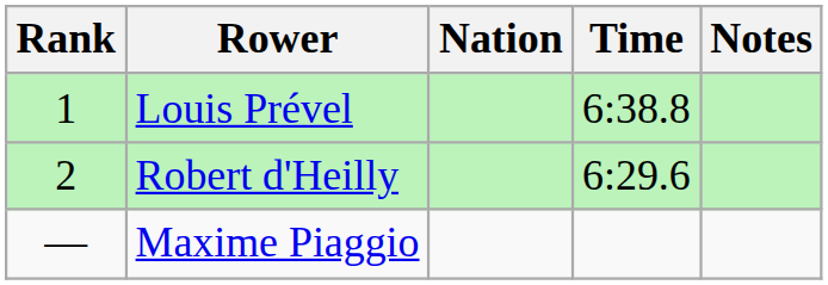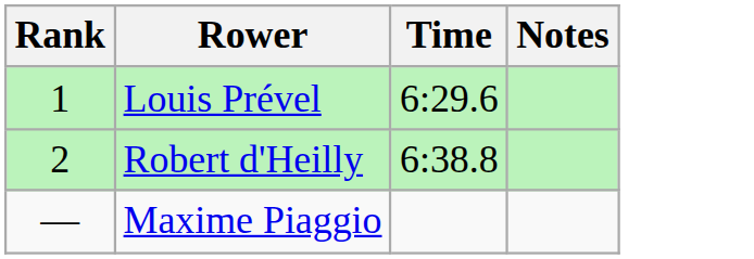- column: Nation
Louis Prével | Time: 6:38.8 -> 6:29.6
Robert d'Heilly | Time: 6:29.6 -> 6:38.8
